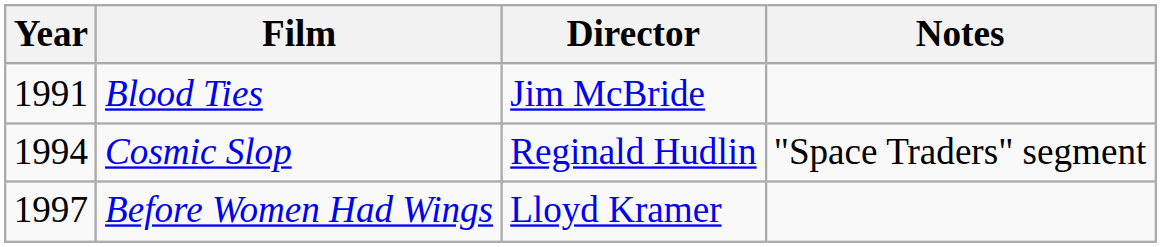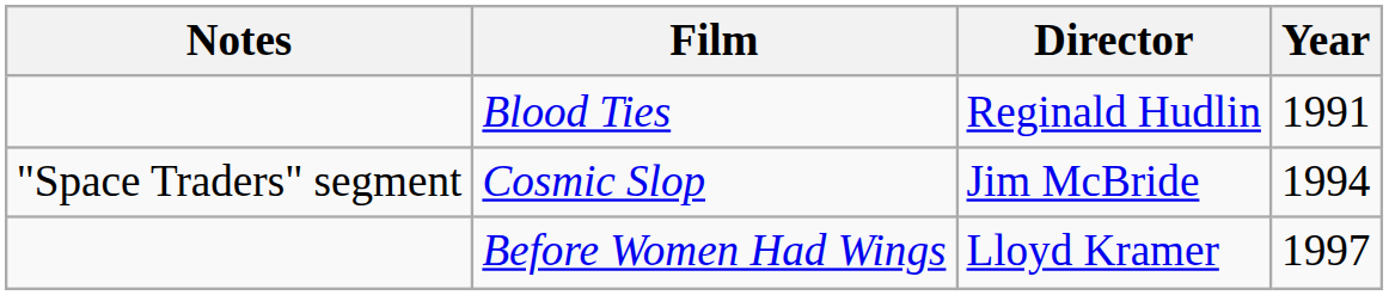columns swapped: Year <-> Notes
Blood Ties | Director: Jim McBride -> Reginald Hudlin
Cosmic Slop | Director: Reginald Hudlin -> Jim McBride
